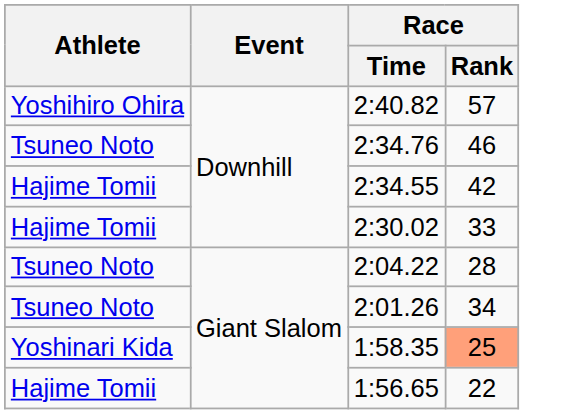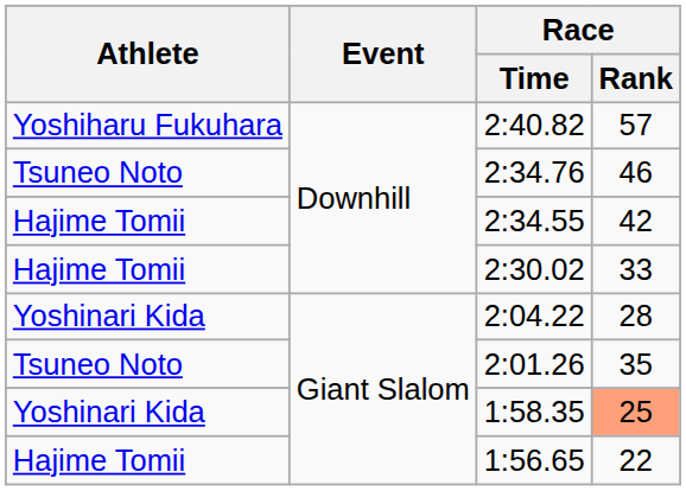2:40.82 | Athlete: Yoshihiro Ohira -> Yoshiharu Fukuhara
2:04.22 | Athlete: Tsuneo Noto -> Yoshinari Kida
2:01.26 | Race / Rank: 34 -> 35
